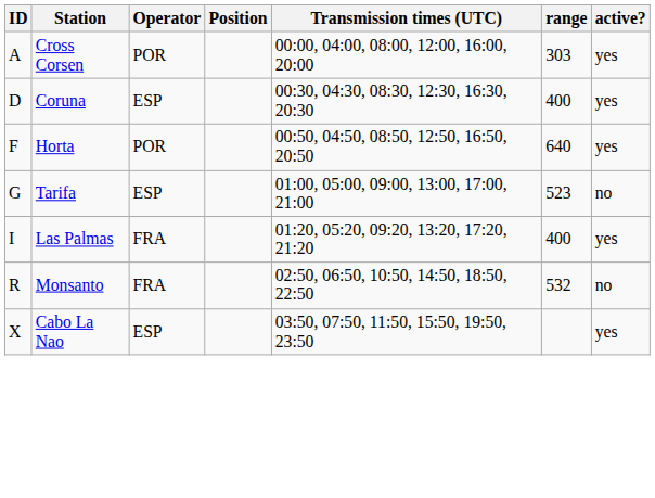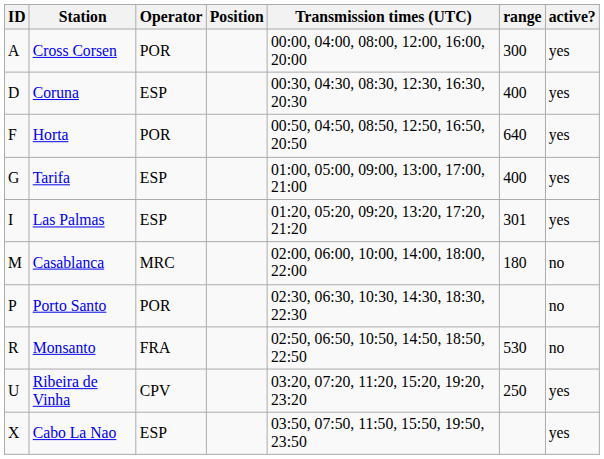Cross Corsen | range: 303 -> 300
Tarifa | range: 523 -> 400
Tarifa | active?: no -> yes
Las Palmas | Operator: FRA -> ESP
Las Palmas | range: 400 -> 301
+ row: M | Casablanca | MRC | 02:00, 06:00, 10:00, 14:00, 18:00, 22:00 | 180 | no
+ row: P | Porto Santo | POR | 02:30, 06:30, 10:30, 14:30, 18:30, 22:30 | no
Monsanto | range: 532 -> 530
+ row: U | Ribeira de Vinha | CPV | 03:20, 07:20, 11:20, 15:20, 19:20, 23:20 | 250 | yes
